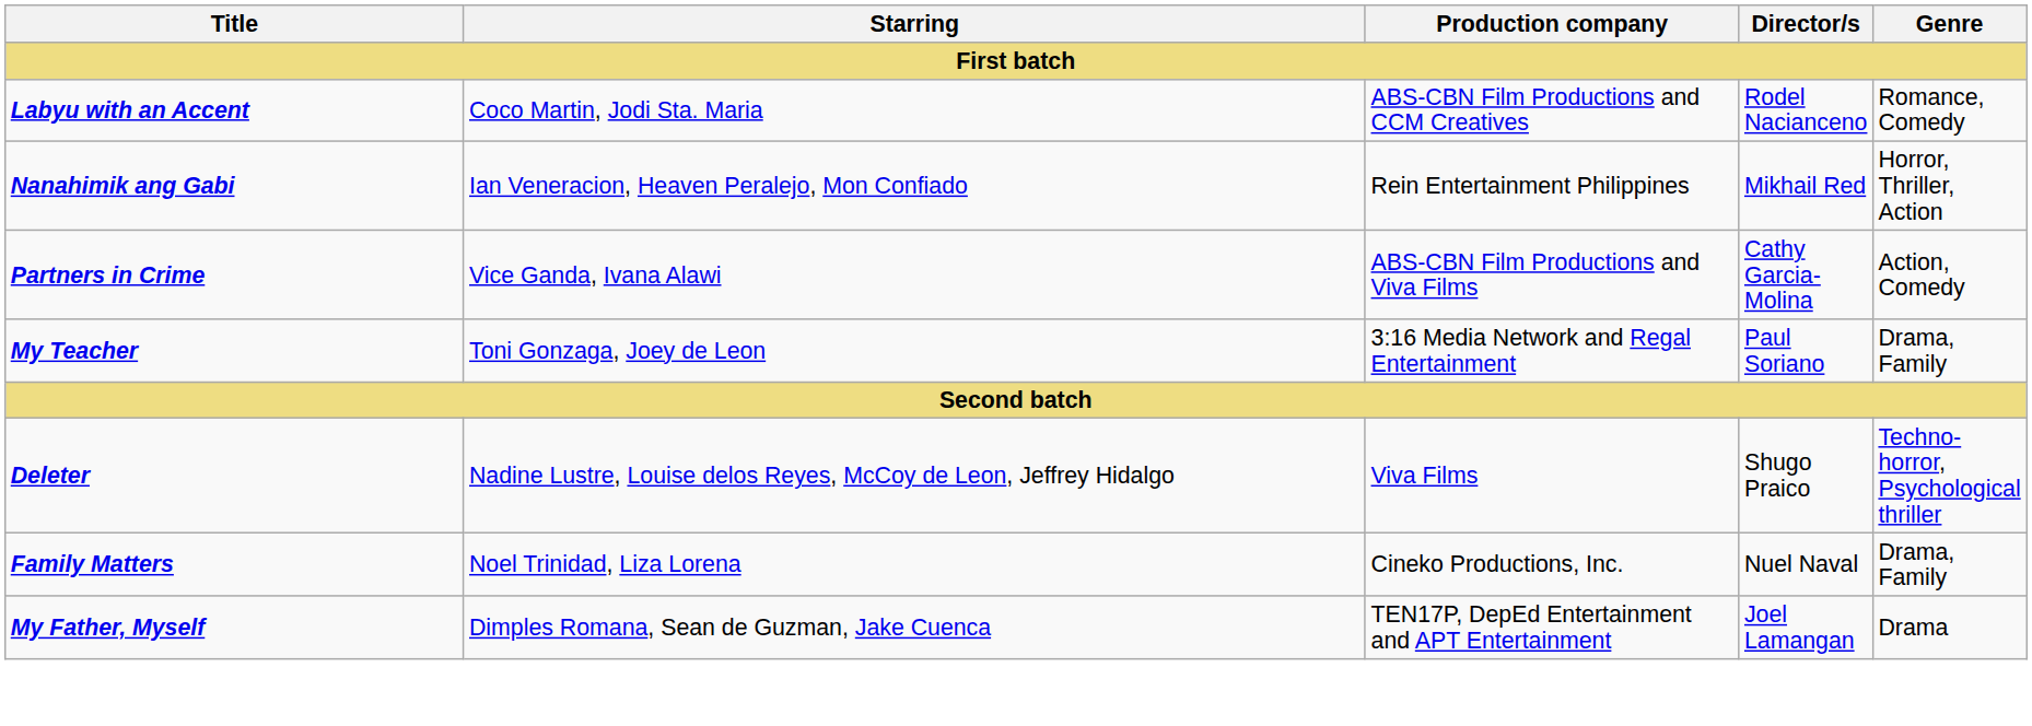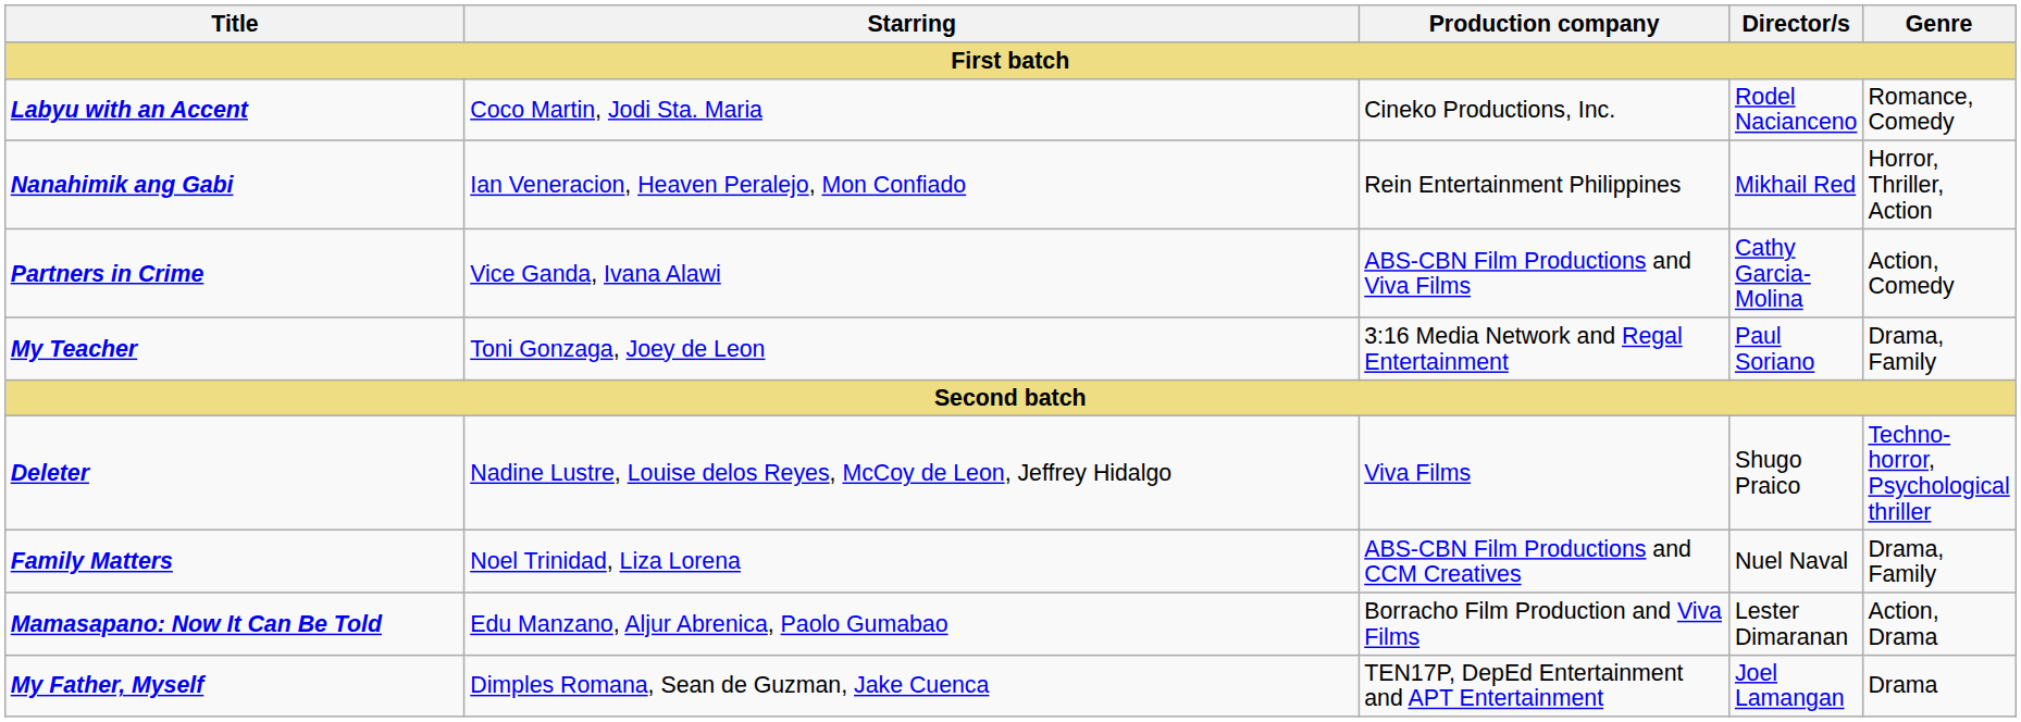Labyu with an Accent | Production company: ABS-CBN Film Productions and CCM Creatives -> Cineko Productions, Inc.
Family Matters | Production company: Cineko Productions, Inc. -> ABS-CBN Film Productions and CCM Creatives
+ row: Mamasapano: Now It Can Be Told | Edu Manzano, Aljur Abrenica, Paolo Gumabao | Borracho Film Production and Viva Films | Lester Dimaranan | Action, Drama
